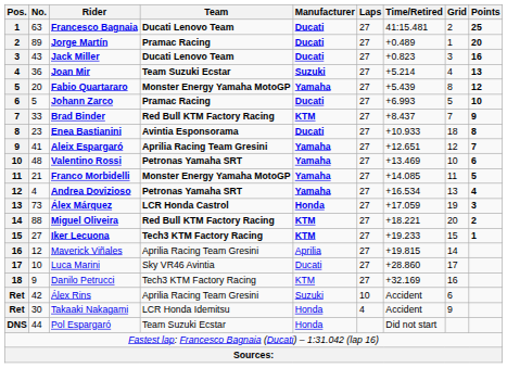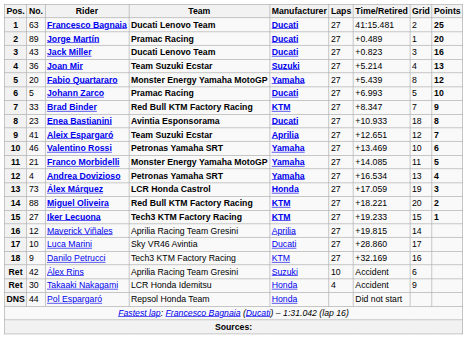Brad Binder | Time/Retired: +8.437 -> +8.347
Aleix Espargaró | Team: Aprilia Racing Team Gresini -> Team Suzuki Ecstar
Aleix Espargaró | Manufacturer: Yamaha -> Aprilia
Valentino Rossi | No.: 48 -> 46
Pol Espargaró | Team: Team Suzuki Ecstar -> Repsol Honda Team
